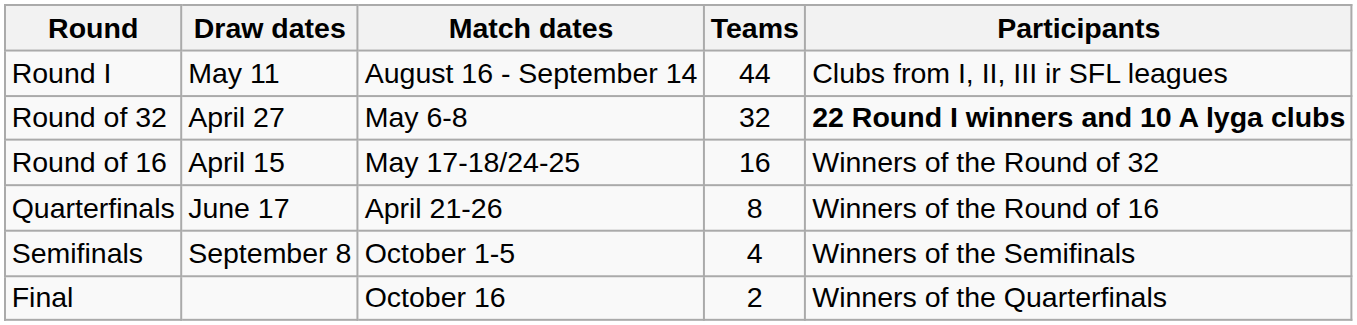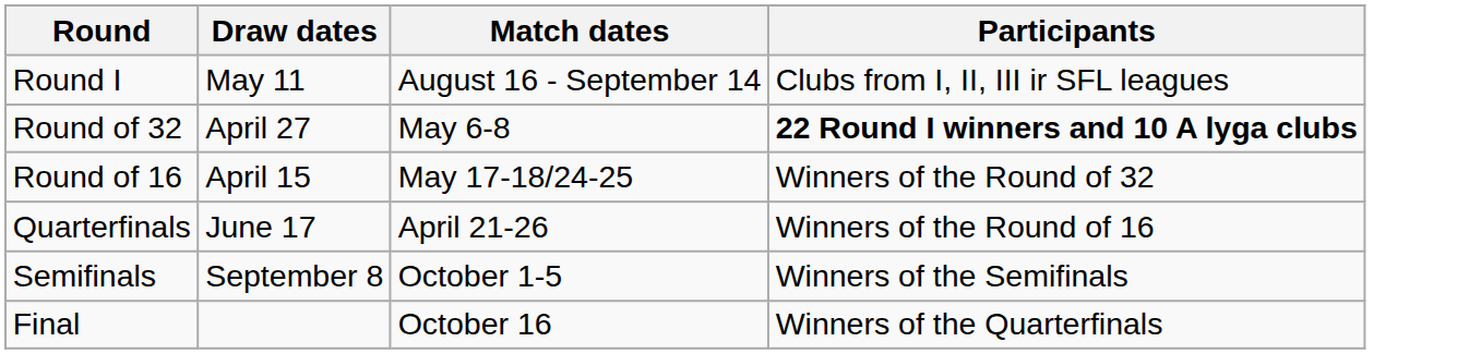- column: Teams | 44 | 32 | 16 | 8 | 4 | 2
